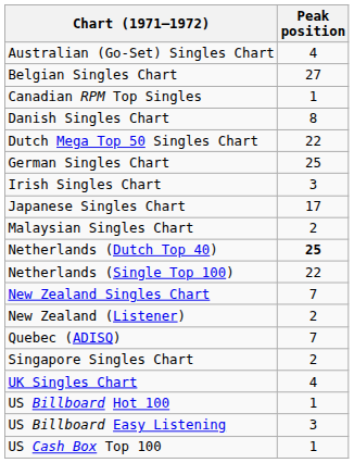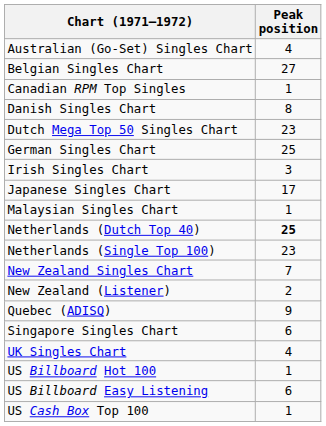Dutch Mega Top 50 Singles Chart | Peak position: 22 -> 23
Malaysian Singles Chart | Peak position: 2 -> 1
Netherlands (Single Top 100) | Peak position: 22 -> 23
Quebec (ADISQ) | Peak position: 7 -> 9
Singapore Singles Chart | Peak position: 2 -> 6
US Billboard Easy Listening | Peak position: 3 -> 6
